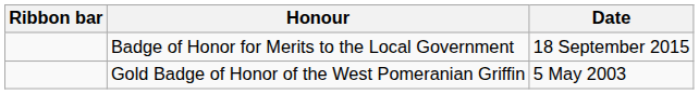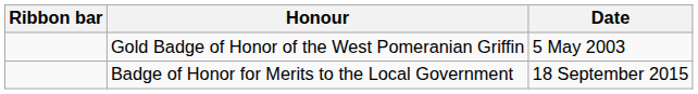rows swapped: Gold Badge of Honor of the West Pomeranian Griffin <-> Badge of Honor for Merits to the Local Government
